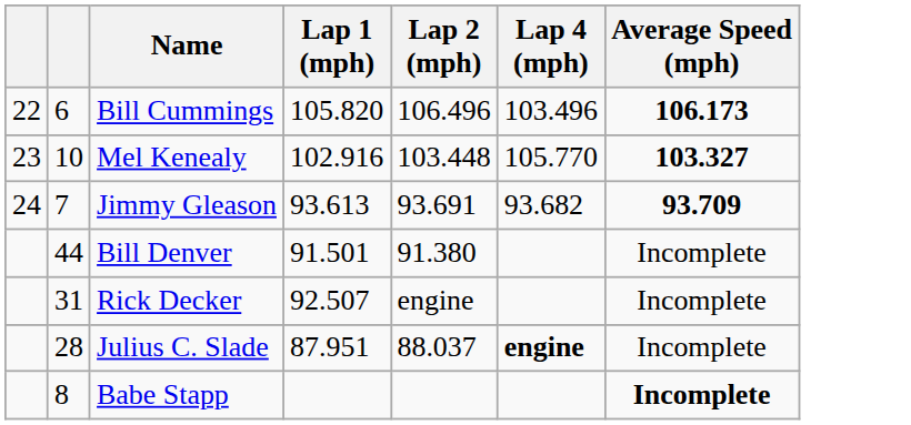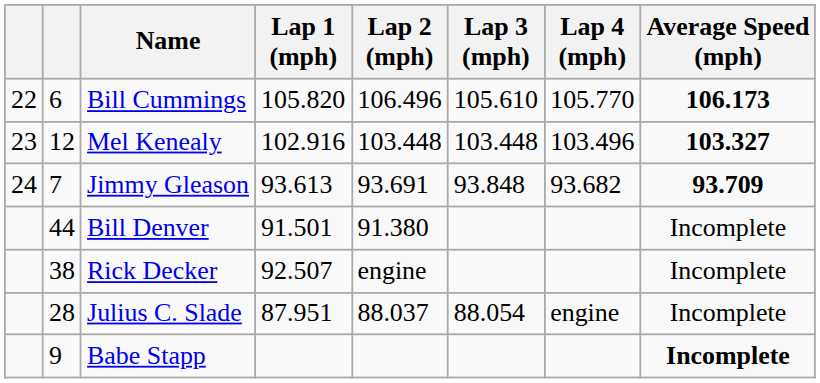+ column: Lap 3 (mph) | 105.610 | 103.448 | 93.848 | 88.054
Bill Cummings | Lap 4 (mph): 103.496 -> 105.770
Mel Kenealy | column 2: 10 -> 12
Mel Kenealy | Lap 4 (mph): 105.770 -> 103.496
Rick Decker | column 2: 31 -> 38
Julius C. Slade | Lap 4 (mph): bold -> normal
Babe Stapp | column 2: 8 -> 9
